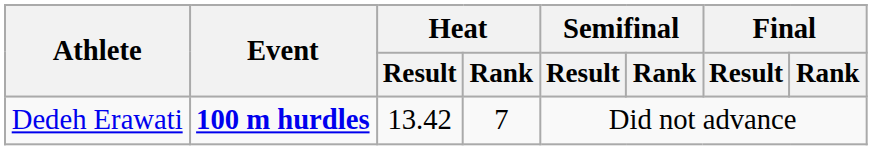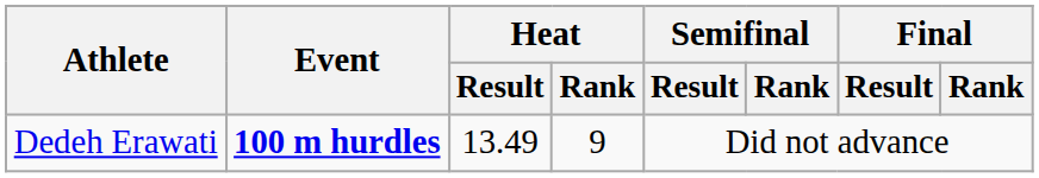Dedeh Erawati | Heat / Result: 13.42 -> 13.49
Dedeh Erawati | Heat / Rank: 7 -> 9
